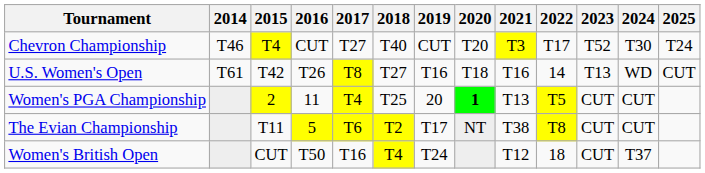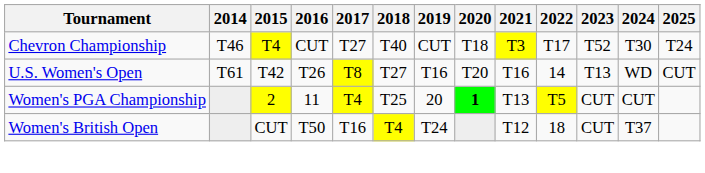Chevron Championship | 2020: T20 -> T18
U.S. Women's Open | 2020: T18 -> T20
- row: The Evian Championship | T11 | 5 | T6 | T2 | T17 | NT | T38 | T8 | CUT | CUT
